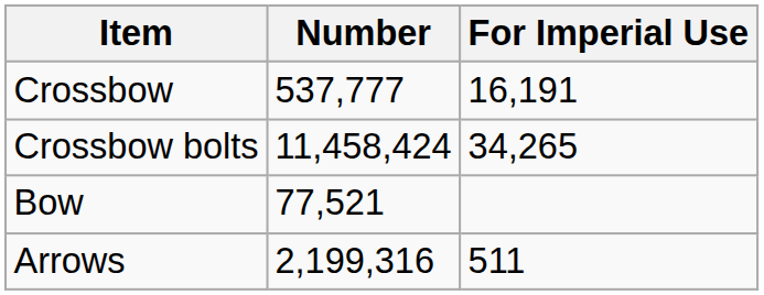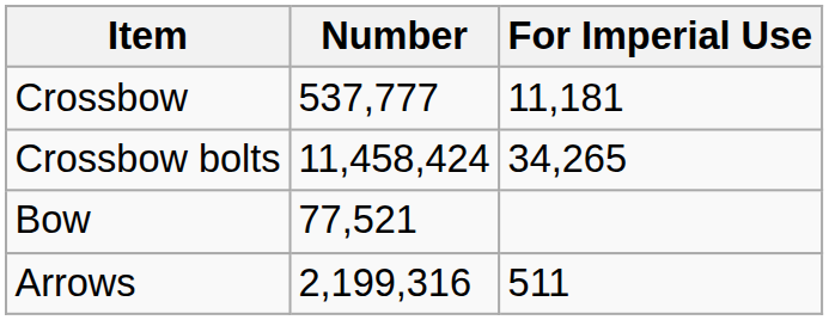Crossbow | For Imperial Use: 16,191 -> 11,181
